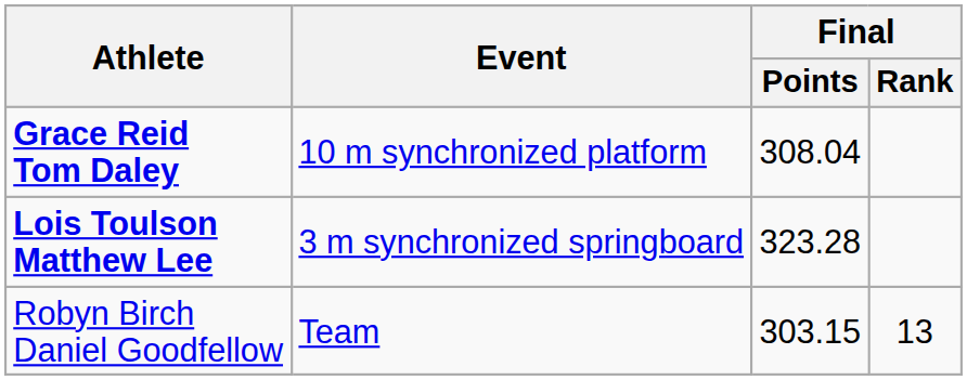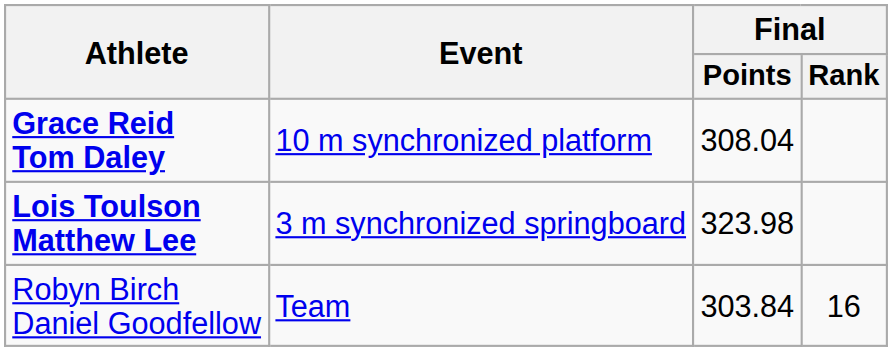Lois Toulson Matthew Lee | Final / Points: 323.28 -> 323.98
Robyn Birch Daniel Goodfellow | Final / Points: 303.15 -> 303.84
Robyn Birch Daniel Goodfellow | Final / Rank: 13 -> 16
